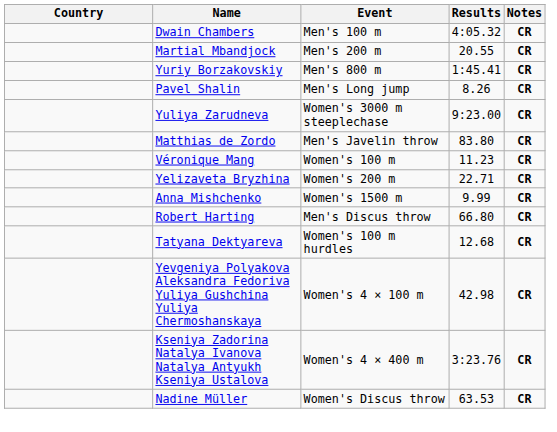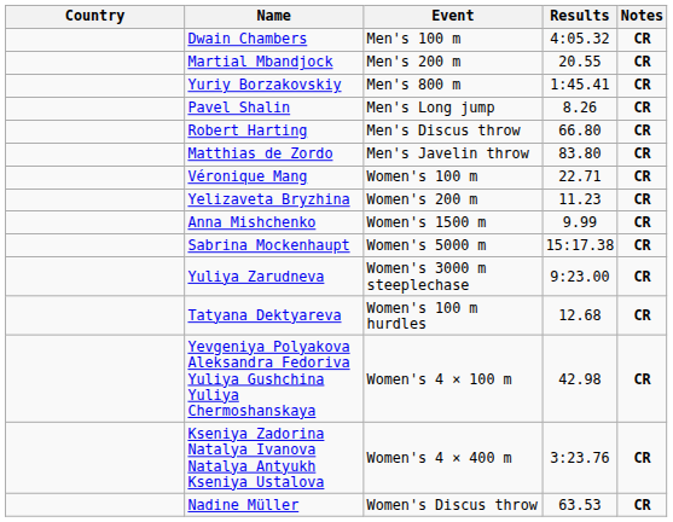rows swapped: Robert Harting <-> Yuliya Zarudneva
Véronique Mang | Results: 11.23 -> 22.71
Yelizaveta Bryzhina | Results: 22.71 -> 11.23
+ row: Sabrina Mockenhaupt | Women's 5000 m | 15:17.38 | CR
